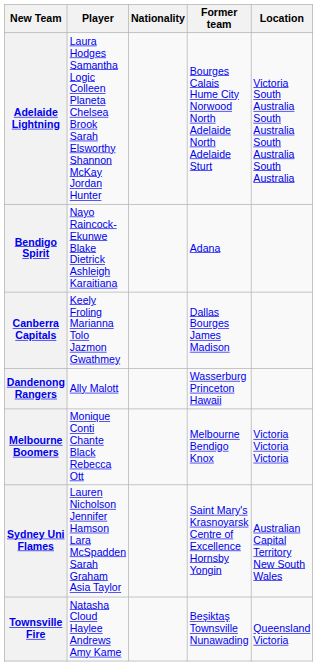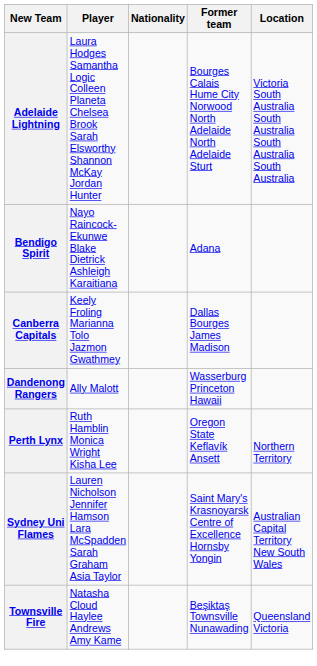- row: Melbourne Boomers | Monique Conti Chante Black Rebecca Ott | Melbourne Bendigo Knox | Victoria Victoria Victoria
+ row: Perth Lynx | Ruth Hamblin Monica Wright Kisha Lee | Oregon State Keflavík Ansett | Northern Territory
